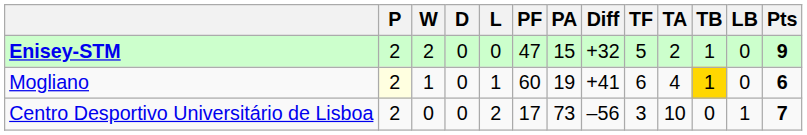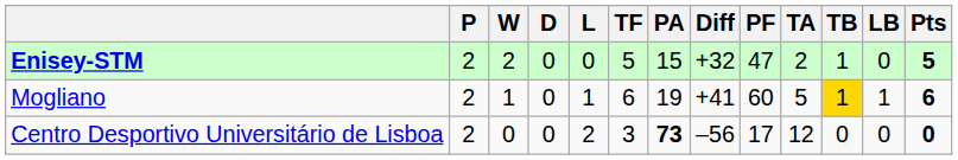columns swapped: PF <-> TF
Enisey-STM | Pts: 9 -> 5
Mogliano | P: lightyellow background -> no background
Mogliano | TA: 4 -> 5
Mogliano | LB: 0 -> 1
Centro Desportivo Universitário de Lisboa | PA: normal -> bold
Centro Desportivo Universitário de Lisboa | TA: 10 -> 12
Centro Desportivo Universitário de Lisboa | LB: 1 -> 0
Centro Desportivo Universitário de Lisboa | Pts: 7 -> 0
